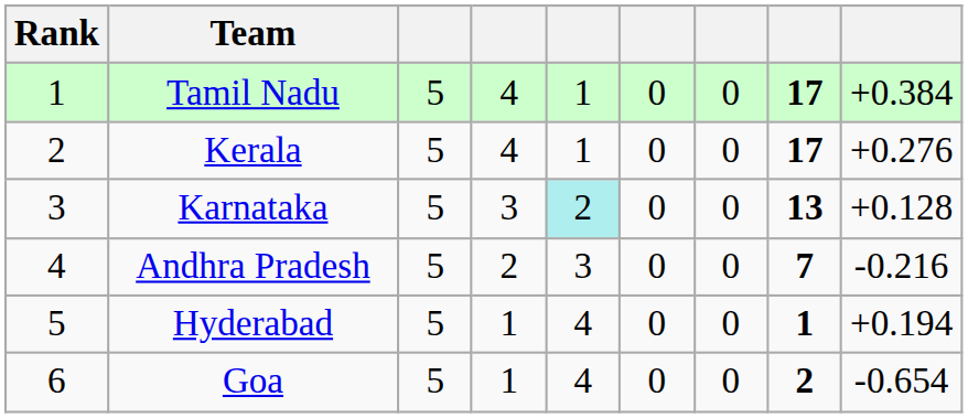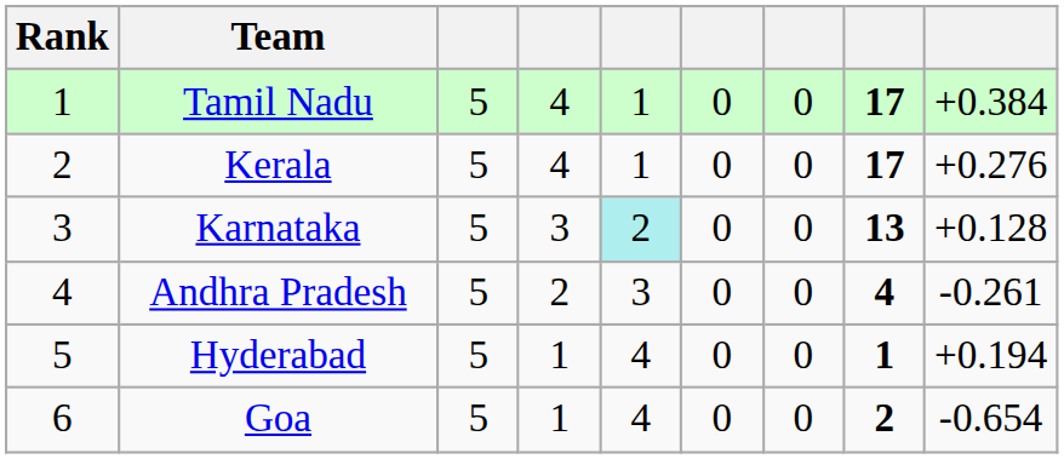Andhra Pradesh | column 8: 7 -> 4
Andhra Pradesh | column 9: -0.216 -> -0.261
